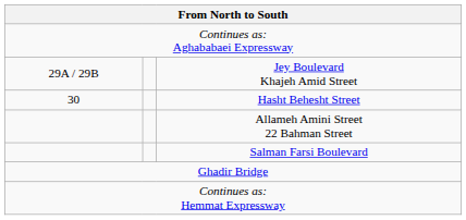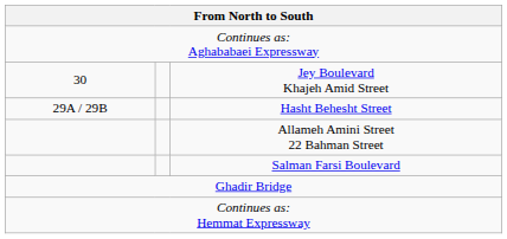Jey Boulevard Khajeh Amid Street | column 1: 29A / 29B -> 30
Hasht Behesht Street | column 1: 30 -> 29A / 29B
